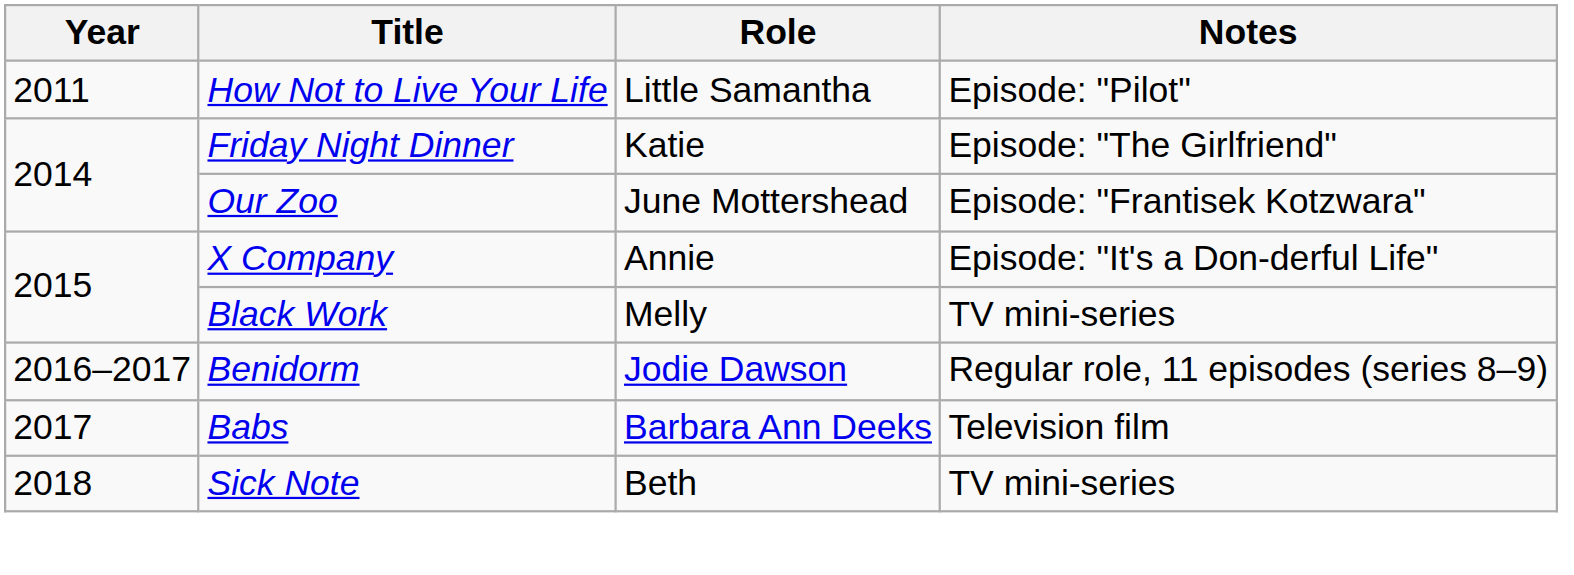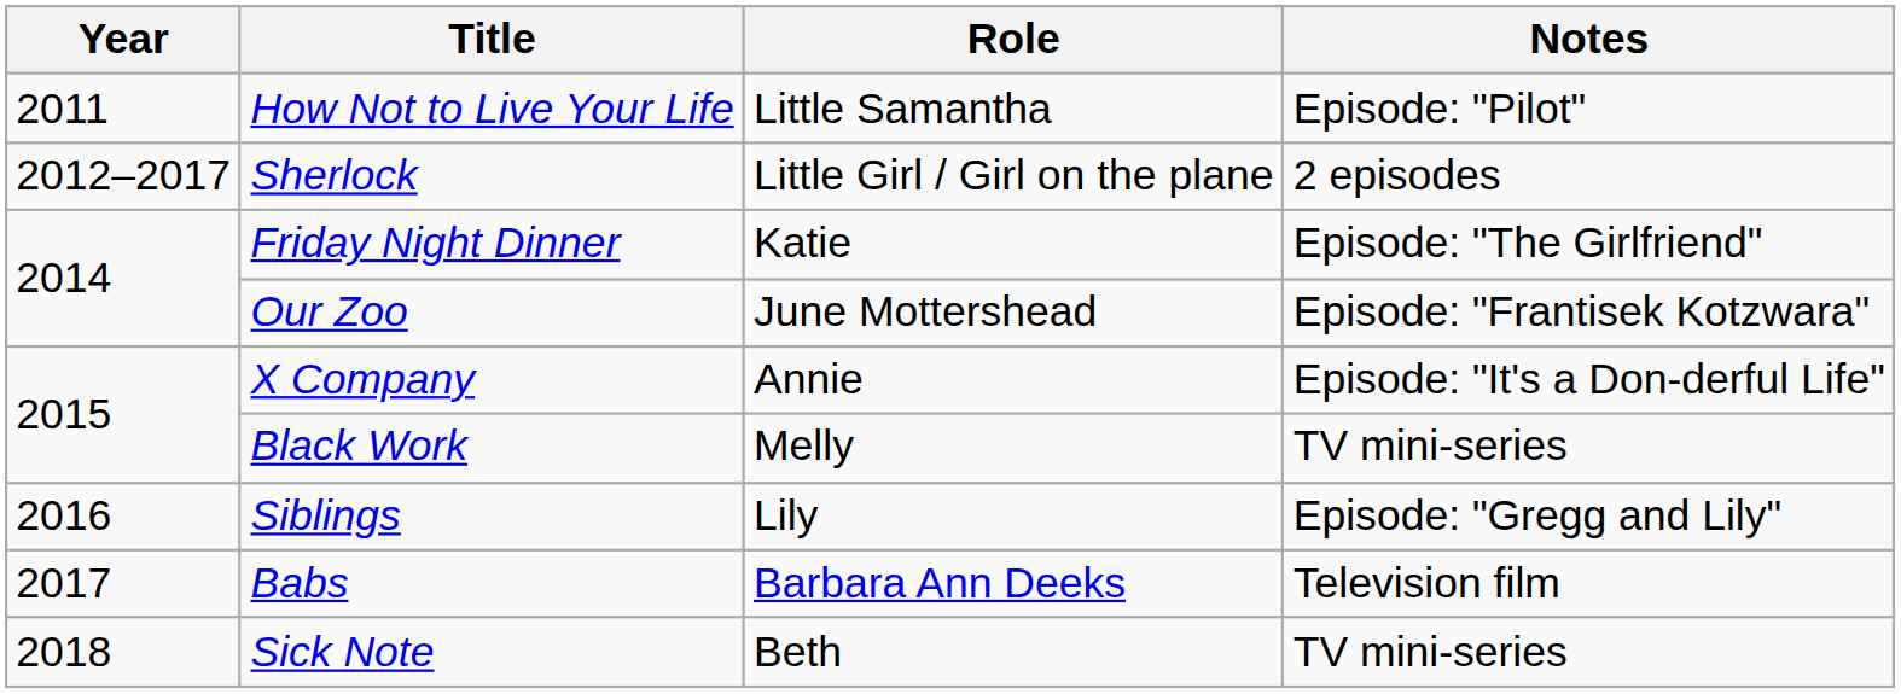+ row: 2012–2017 | Sherlock | Little Girl / Girl on the plane | 2 episodes
+ row: 2016 | Siblings | Lily | Episode: "Gregg and Lily"
- row: 2016–2017 | Benidorm | Jodie Dawson | Regular role, 11 episodes (series 8–9)
